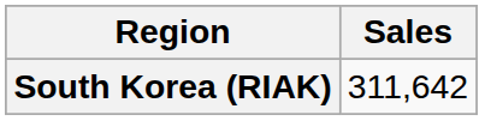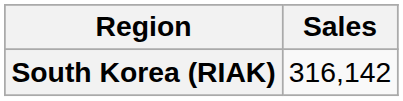South Korea (RIAK) | Sales: 311,642 -> 316,142
